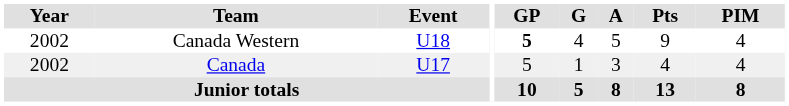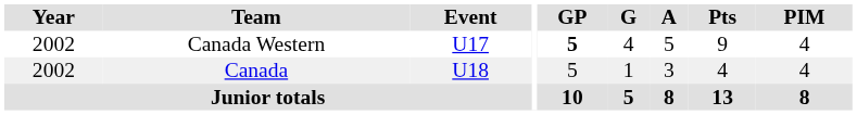Canada Western | Event: U18 -> U17
Canada | Event: U17 -> U18
